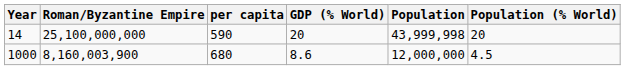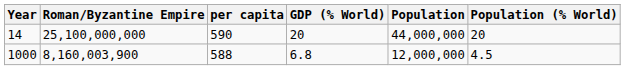14 | Population: 43,999,998 -> 44,000,000
1000 | per capita: 680 -> 588
1000 | GDP (% World): 8.6 -> 6.8
